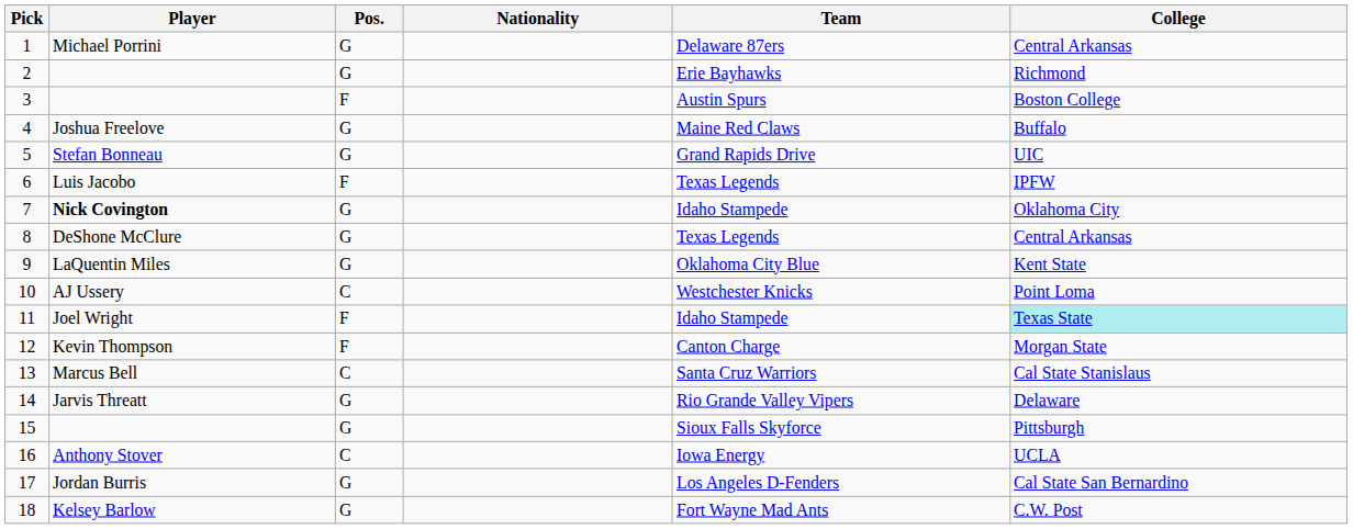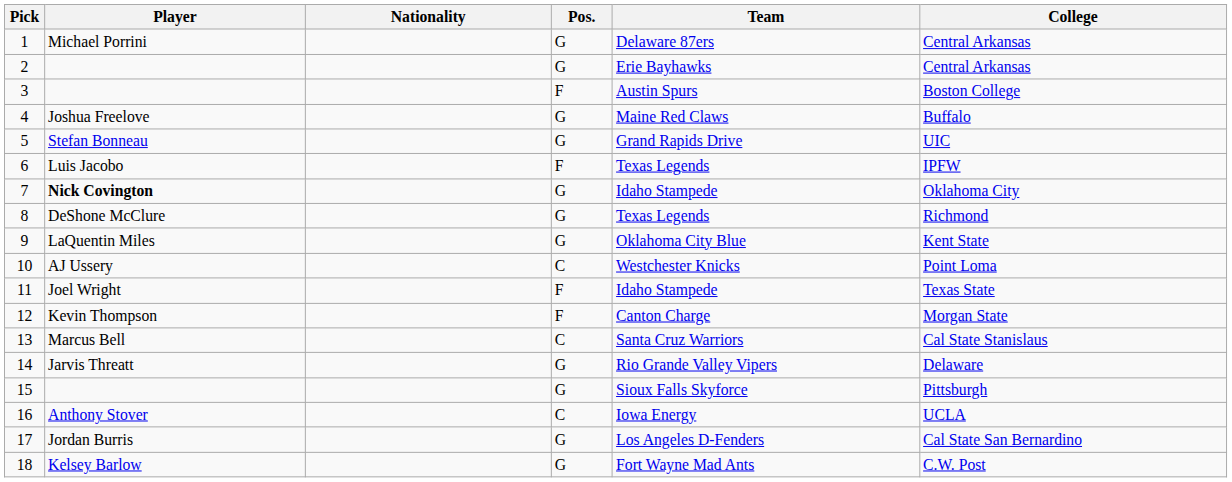columns swapped: Pos. <-> Nationality
2 | College: Richmond -> Central Arkansas
8 | College: Central Arkansas -> Richmond
11 | College: paleturquoise background -> no background
